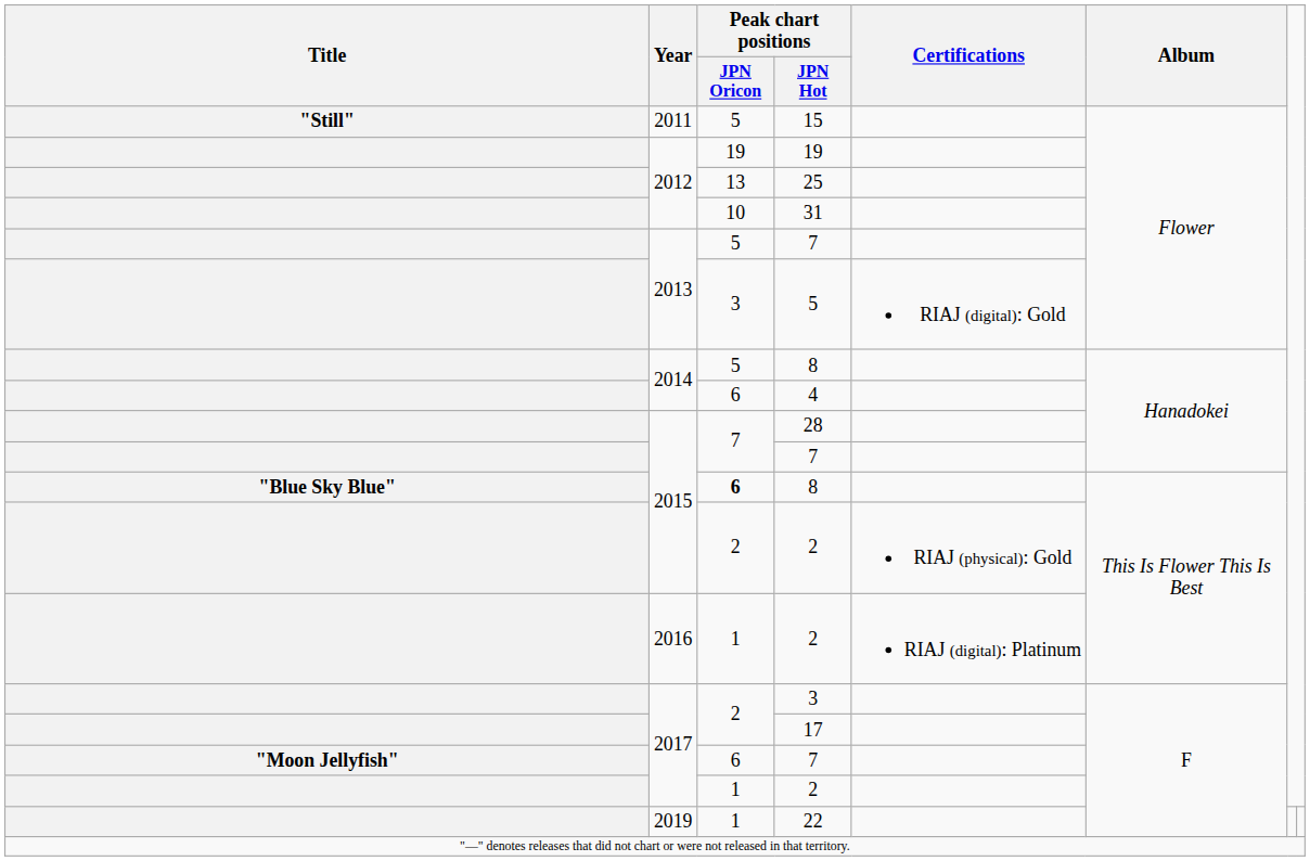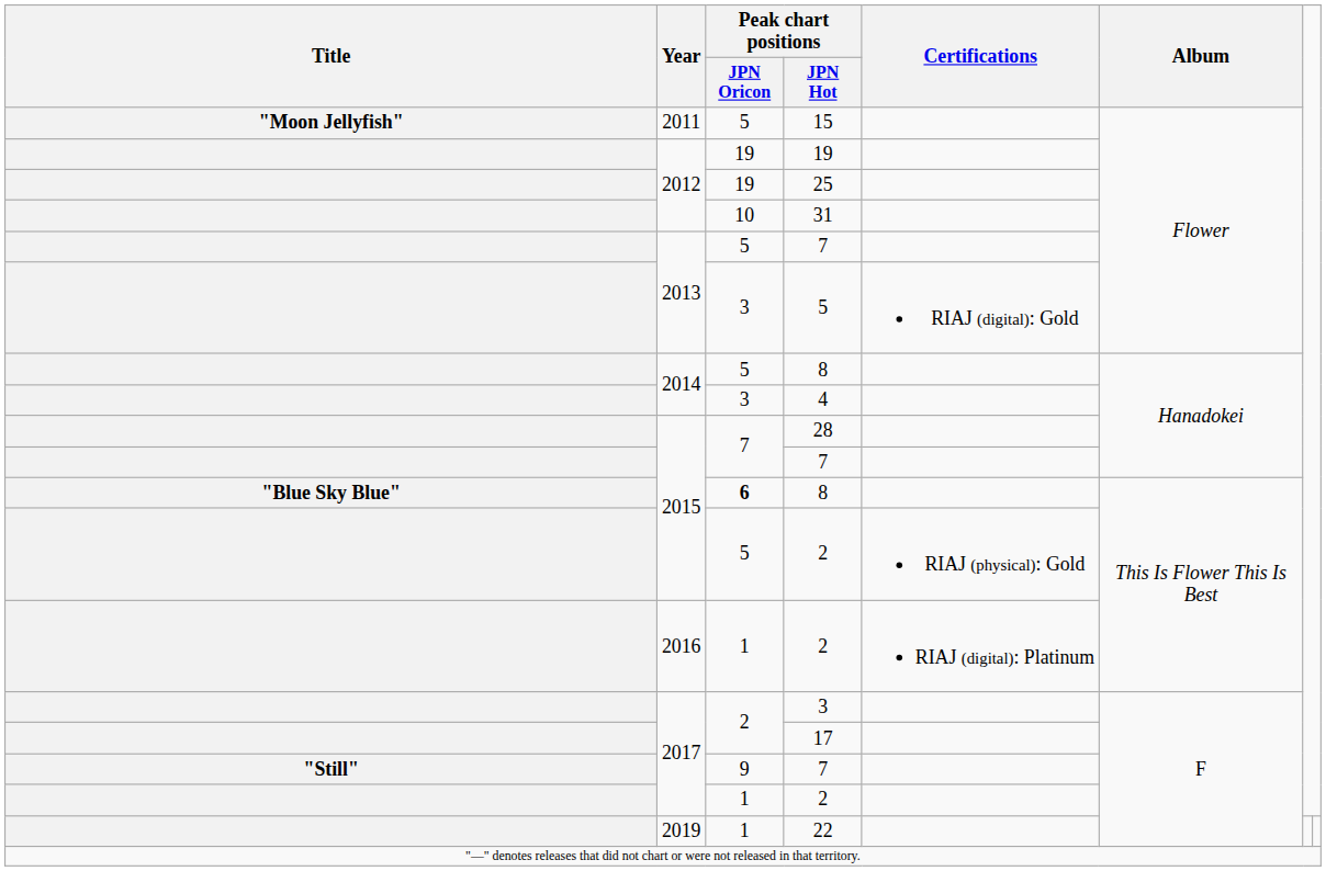15 | Title: "Still" -> "Moon Jellyfish"
25 | Peak chart positions / JPN Oricon: 13 -> 19
4 | Peak chart positions / JPN Oricon: 6 -> 3
2015 / 2 | Peak chart positions / JPN Oricon: 2 -> 5
2017 / 7 | Title: "Moon Jellyfish" -> "Still"
2017 / 7 | Peak chart positions / JPN Oricon: 6 -> 9
